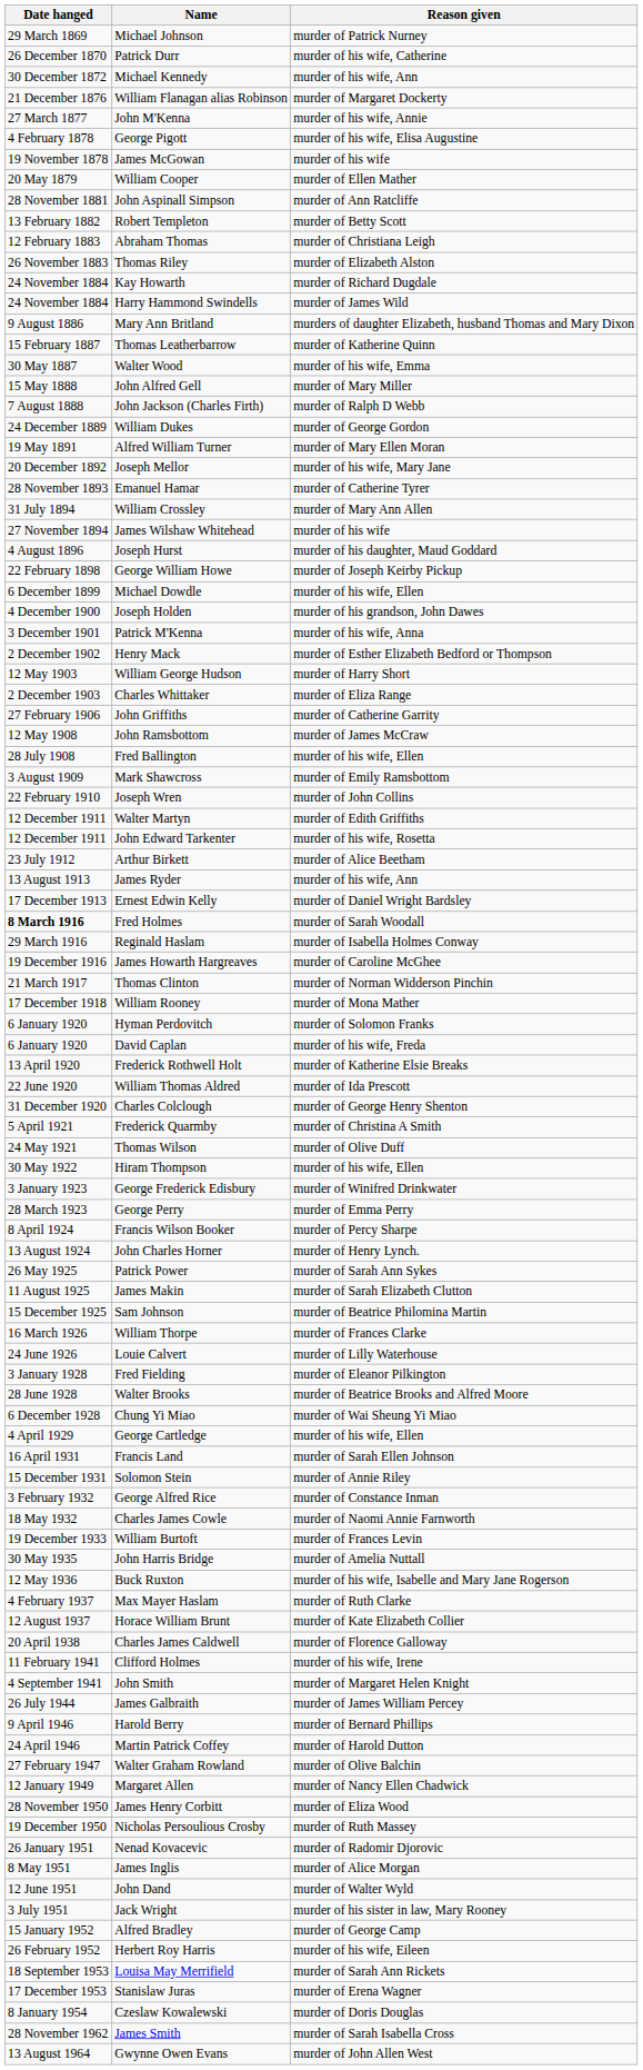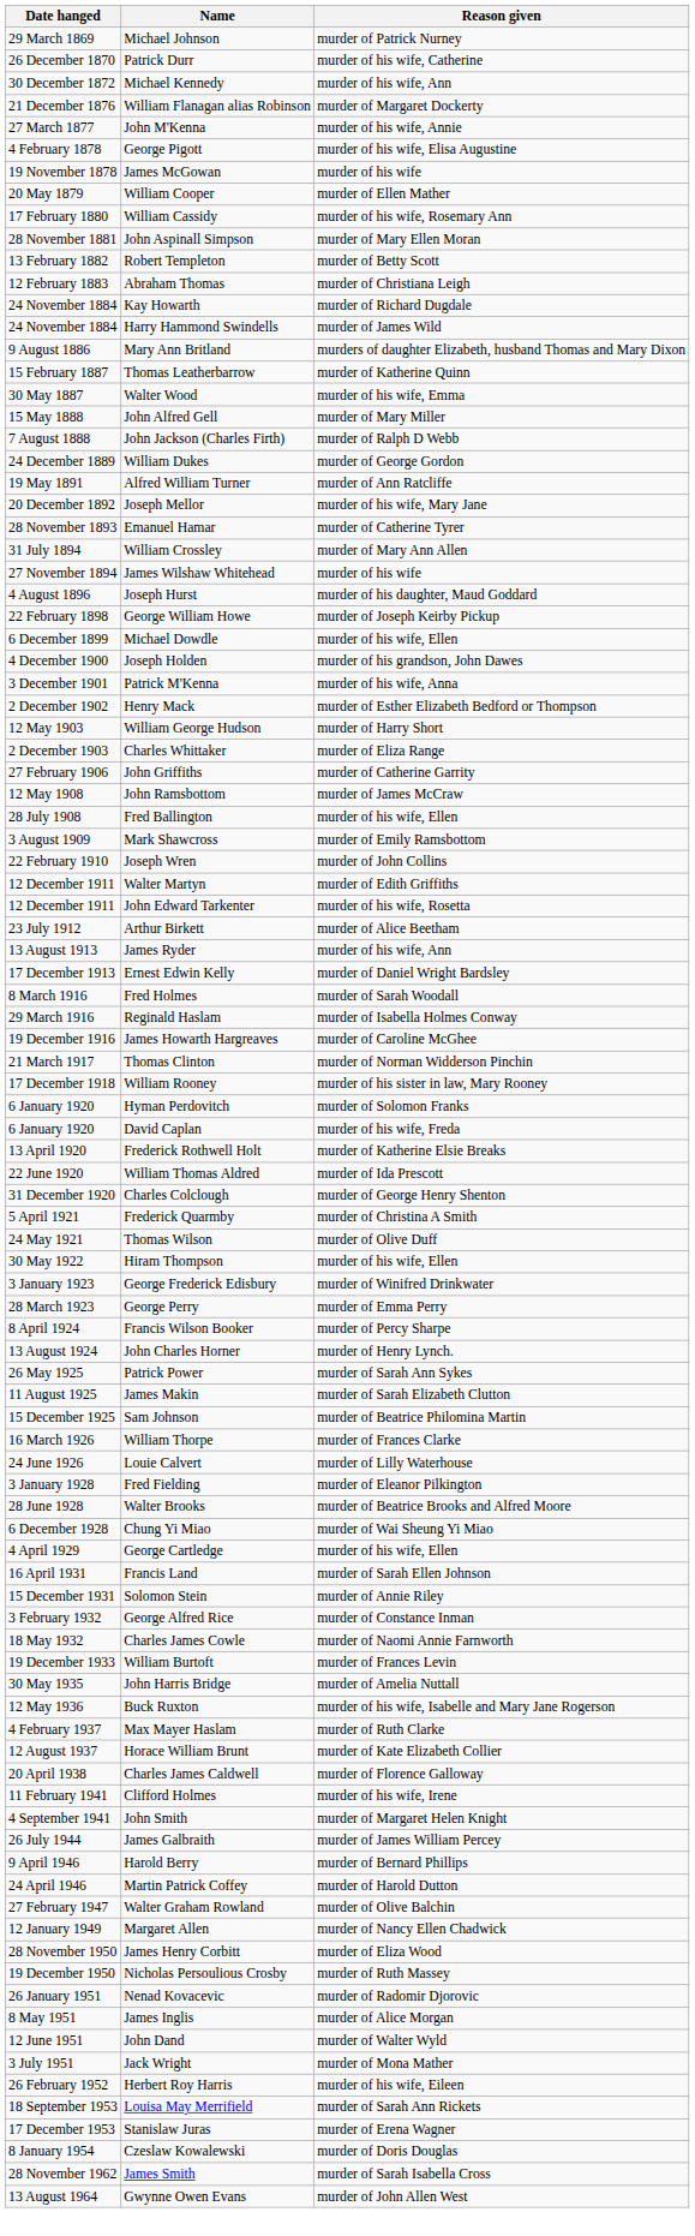+ row: 17 February 1880 | William Cassidy | murder of his wife, Rosemary Ann
John Aspinall Simpson | Reason given: murder of Ann Ratcliffe -> murder of Mary Ellen Moran
- row: 26 November 1883 | Thomas Riley | murder of Elizabeth Alston
Alfred William Turner | Reason given: murder of Mary Ellen Moran -> murder of Ann Ratcliffe
Fred Holmes | Date hanged: bold -> normal
William Rooney | Reason given: murder of Mona Mather -> murder of his sister in law, Mary Rooney
Jack Wright | Reason given: murder of his sister in law, Mary Rooney -> murder of Mona Mather
- row: 15 January 1952 | Alfred Bradley | murder of George Camp
